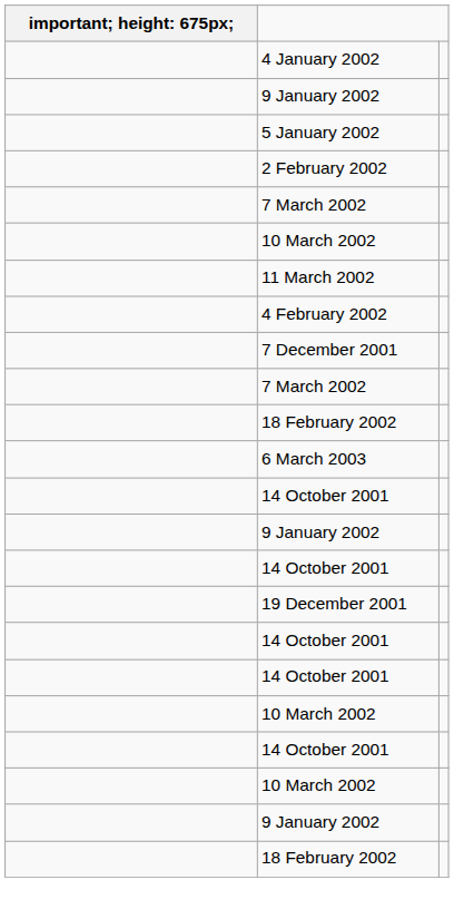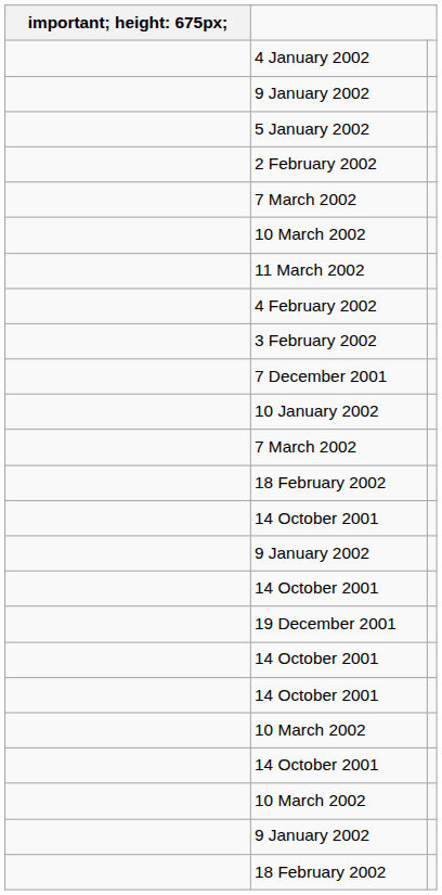+ row: 3 February 2002
+ row: 10 January 2002
- row: 6 March 2003
